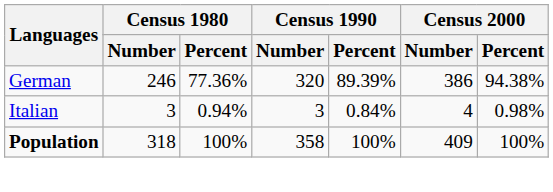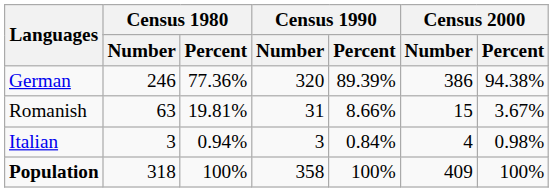+ row: Romanish | 63 | 19.81% | 31 | 8.66% | 15 | 3.67%
